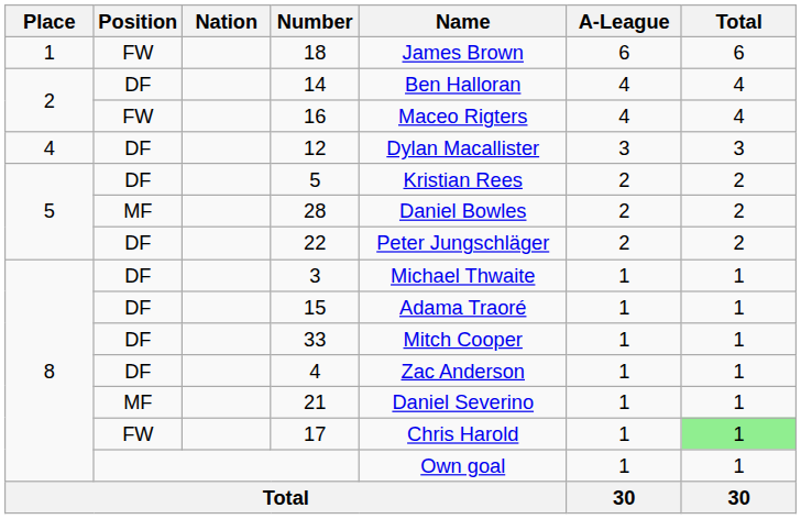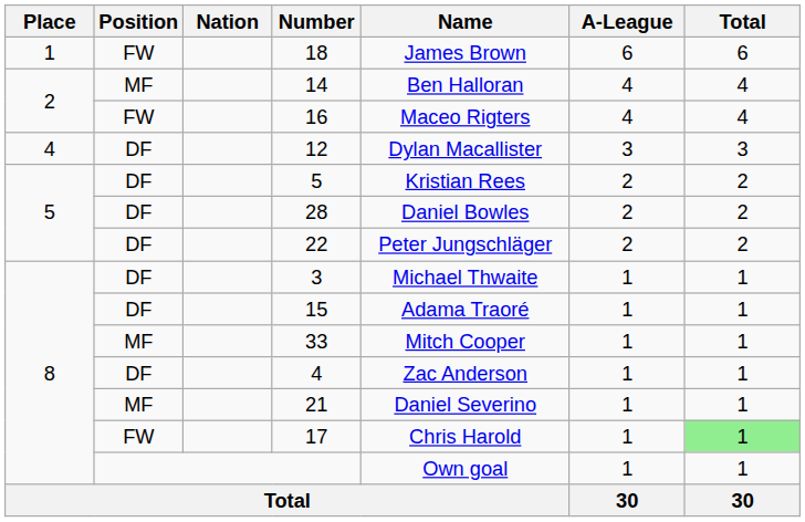14 | Position: DF -> MF
28 | Position: MF -> DF
33 | Position: DF -> MF
